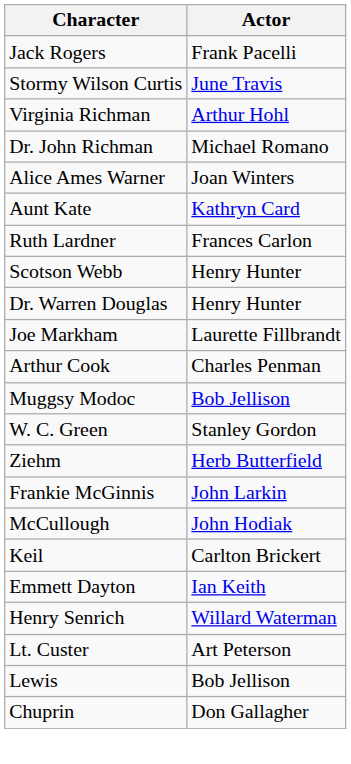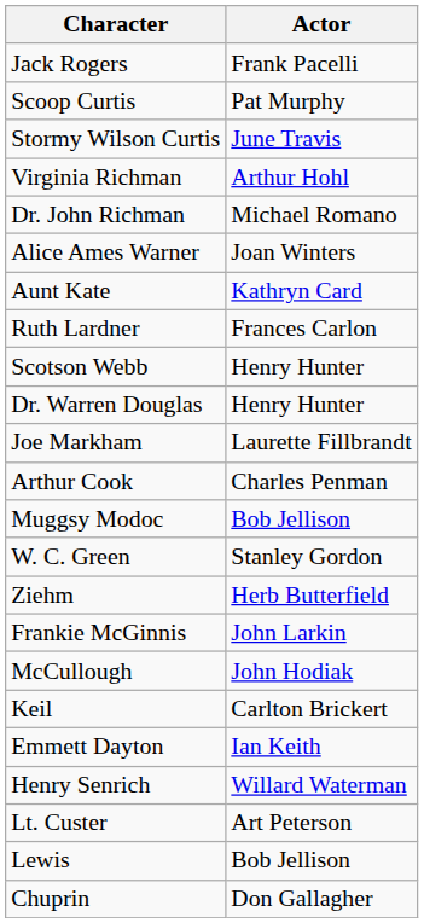+ row: Scoop Curtis | Pat Murphy
